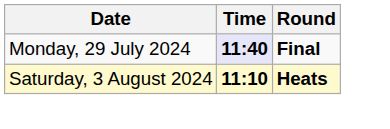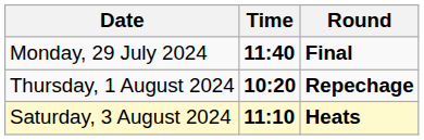Monday, 29 July 2024 | Time: lavender background -> no background
+ row: Thursday, 1 August 2024 | 10:20 | Repechage
